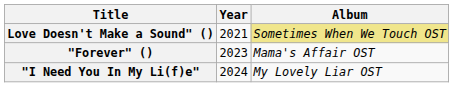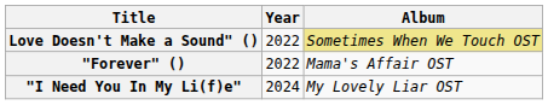Love Doesn't Make a Sound" () | Year: 2021 -> 2022
"Forever" () | Year: 2023 -> 2022
